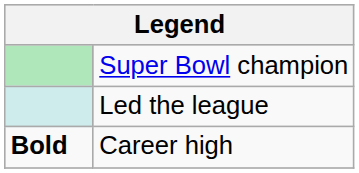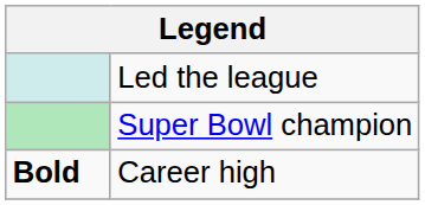rows swapped: Super Bowl champion <-> Led the league
